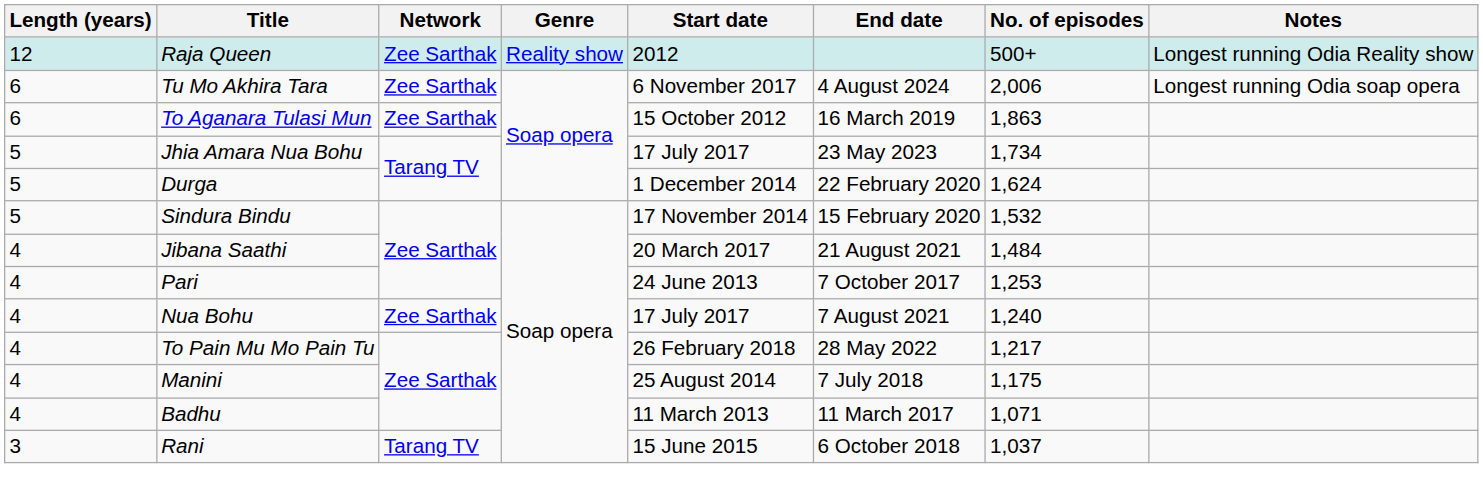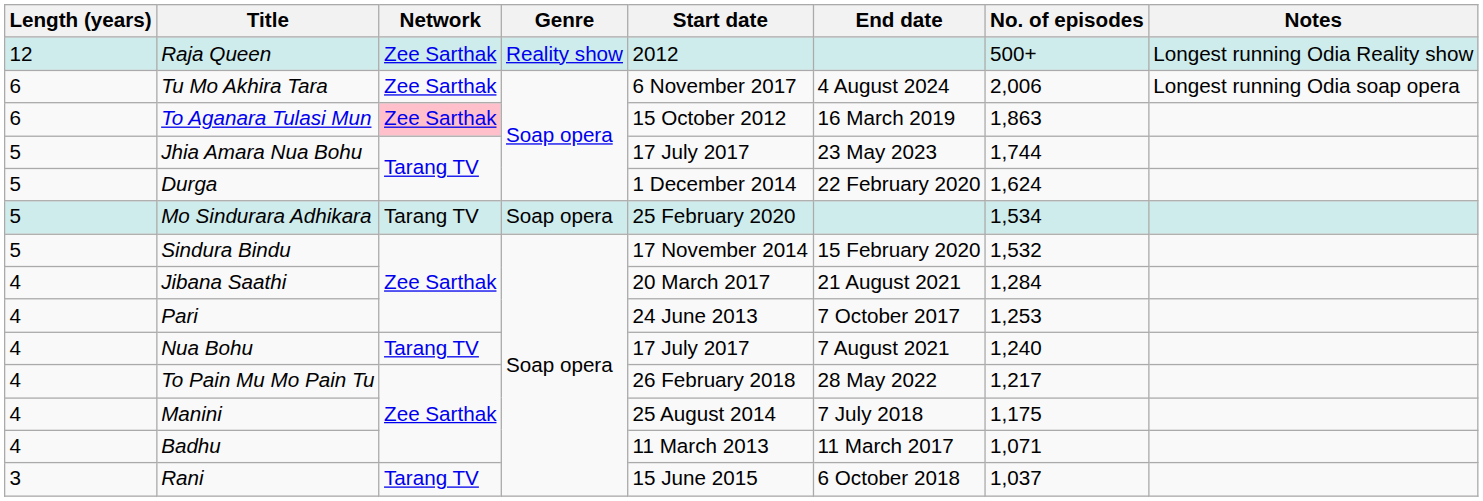To Aganara Tulasi Mun | Network: no background -> pink background
Jhia Amara Nua Bohu | No. of episodes: 1,734 -> 1,744
+ row: 5 | Mo Sindurara Adhikara | Tarang TV | Soap opera | 25 February 2020 | 1,534
Jibana Saathi | No. of episodes: 1,484 -> 1,284
Nua Bohu | Network: Zee Sarthak -> Tarang TV
